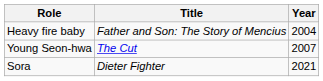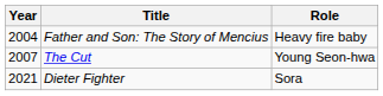columns swapped: Year <-> Role
